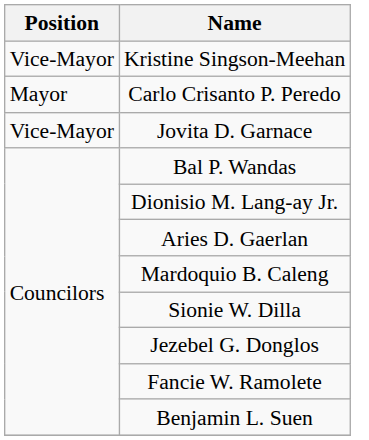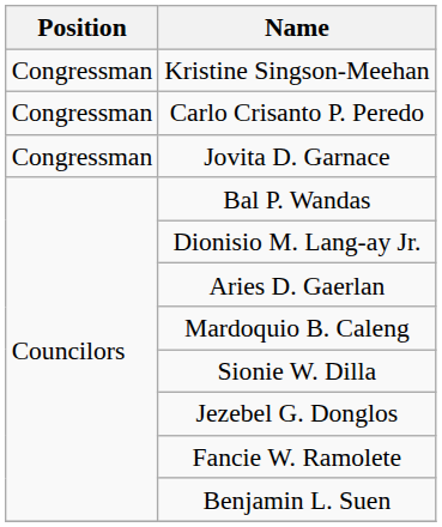Kristine Singson-Meehan | Position: Vice-Mayor -> Congressman
Carlo Crisanto P. Peredo | Position: Mayor -> Congressman
Jovita D. Garnace | Position: Vice-Mayor -> Congressman
